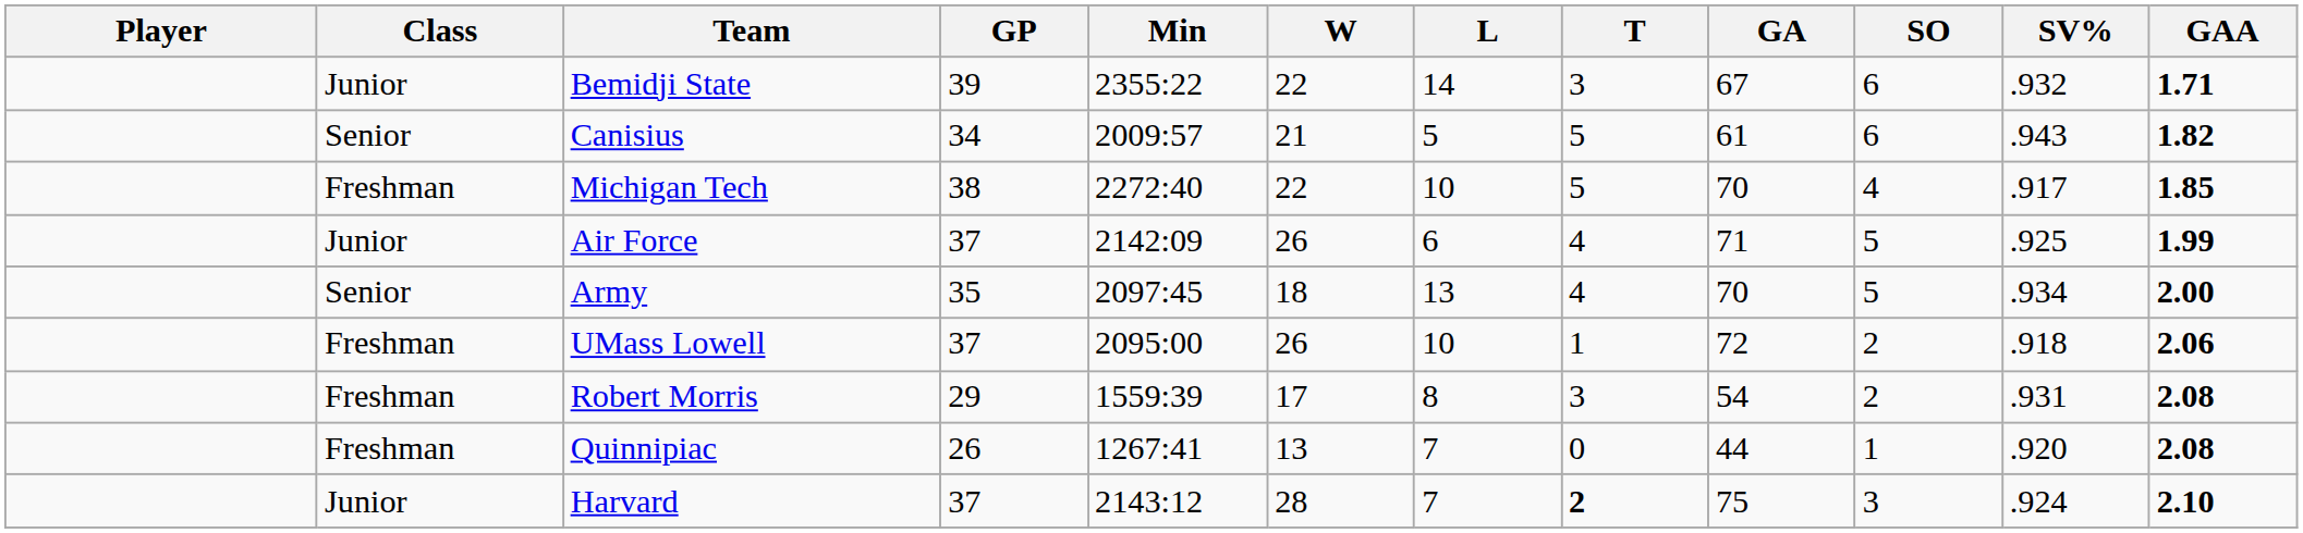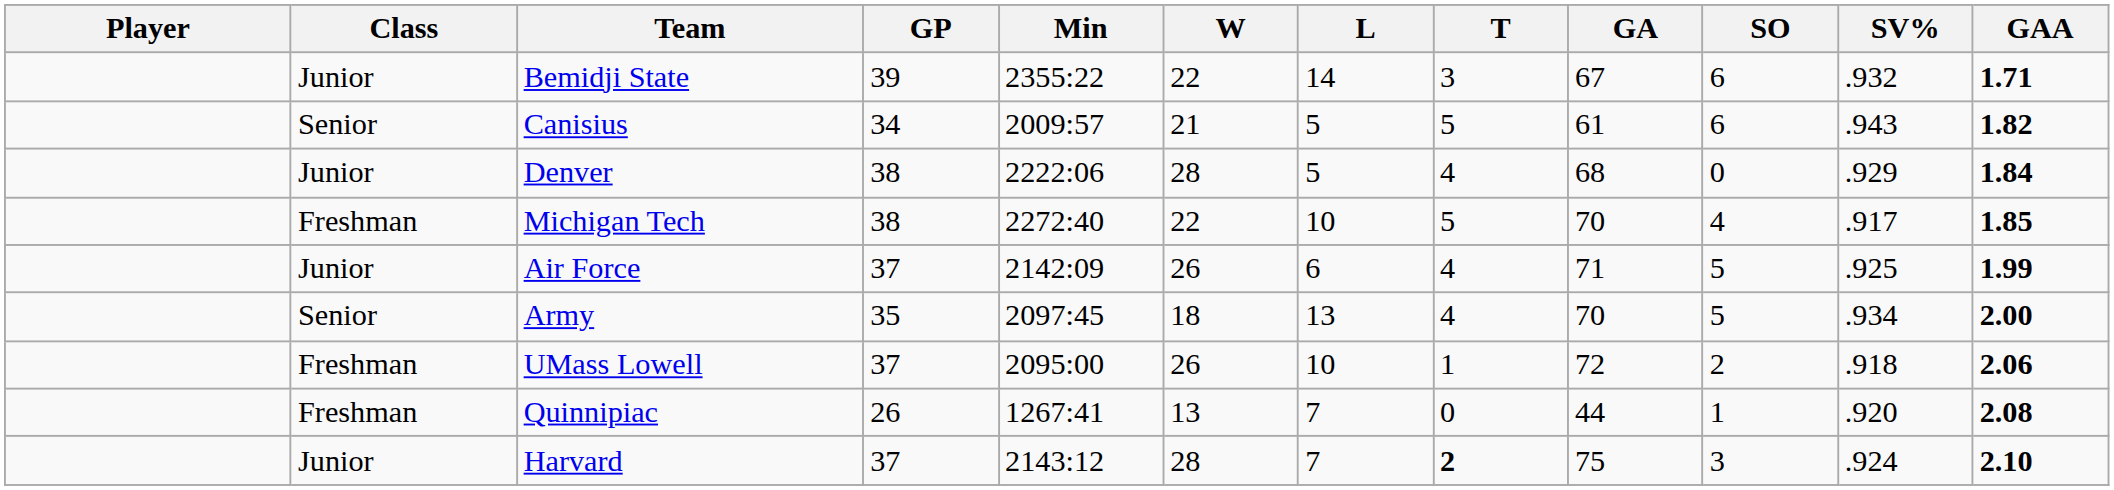+ row: Junior | Denver | 38 | 2222:06 | 28 | 5 | 4 | 68 | 0 | .929 | 1.84
- row: Freshman | Robert Morris | 29 | 1559:39 | 17 | 8 | 3 | 54 | 2 | .931 | 2.08
